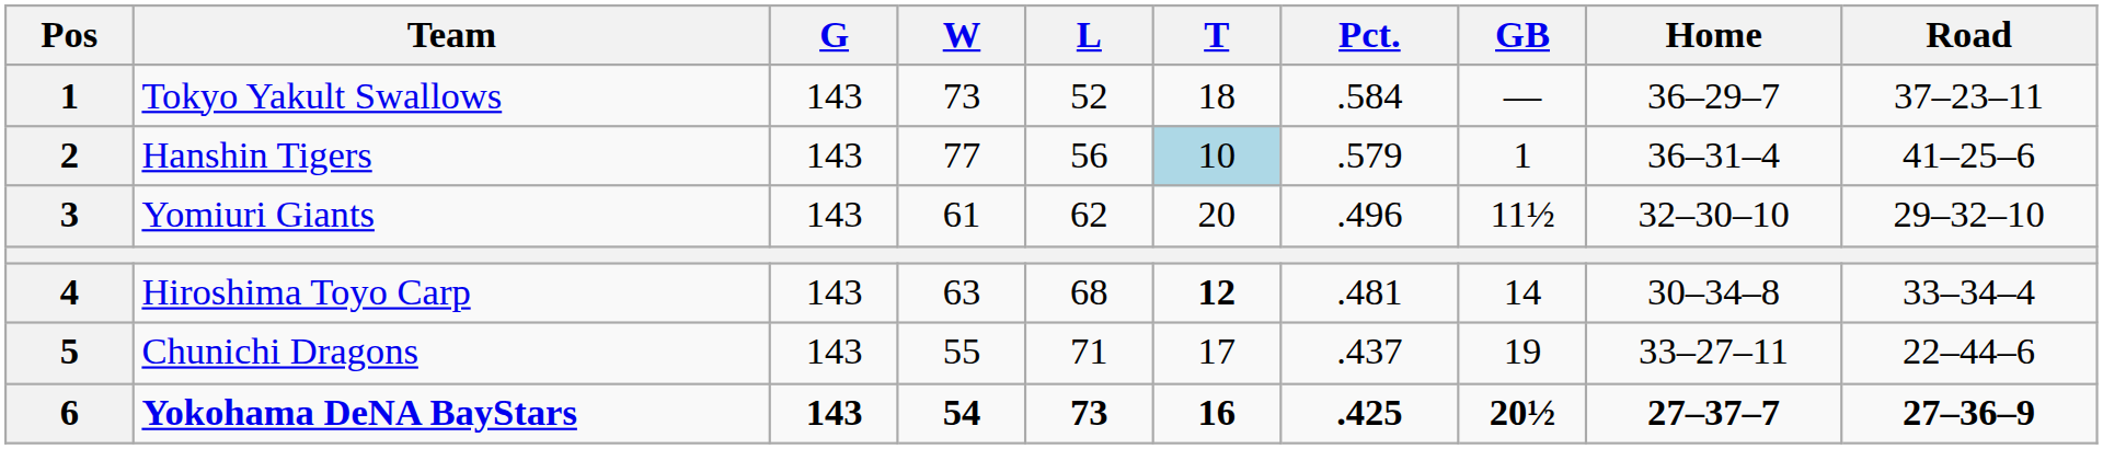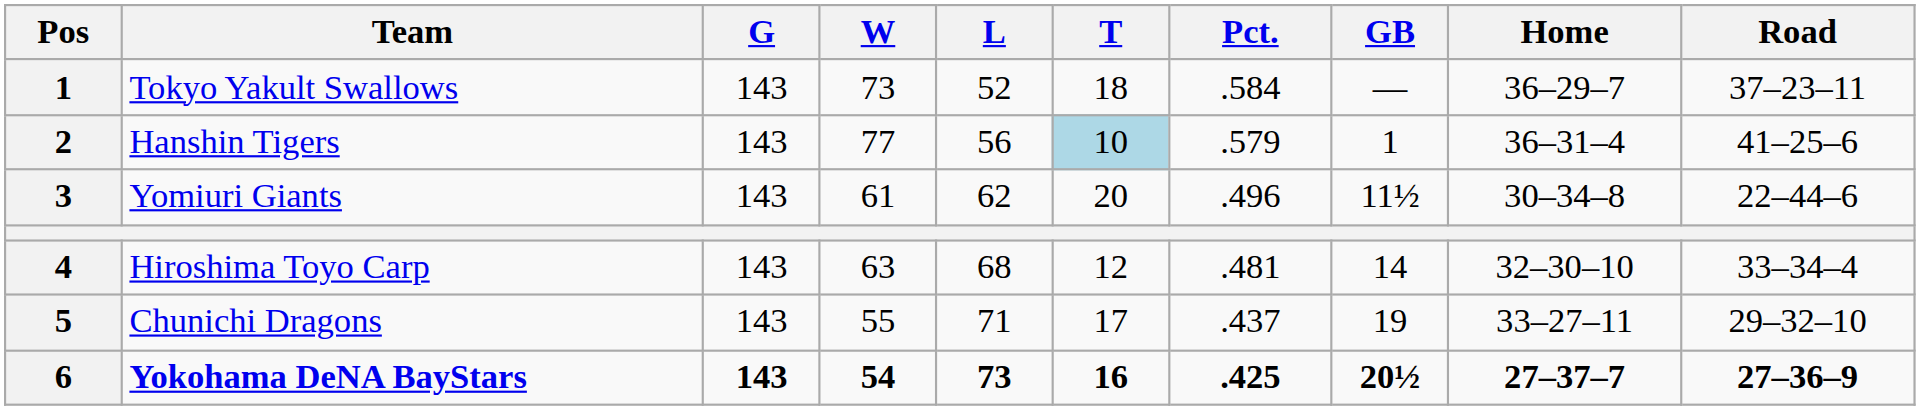Yomiuri Giants | Home: 32–30–10 -> 30–34–8
Yomiuri Giants | Road: 29–32–10 -> 22–44–6
Hiroshima Toyo Carp | T: bold -> normal
Hiroshima Toyo Carp | Home: 30–34–8 -> 32–30–10
Chunichi Dragons | Road: 22–44–6 -> 29–32–10
